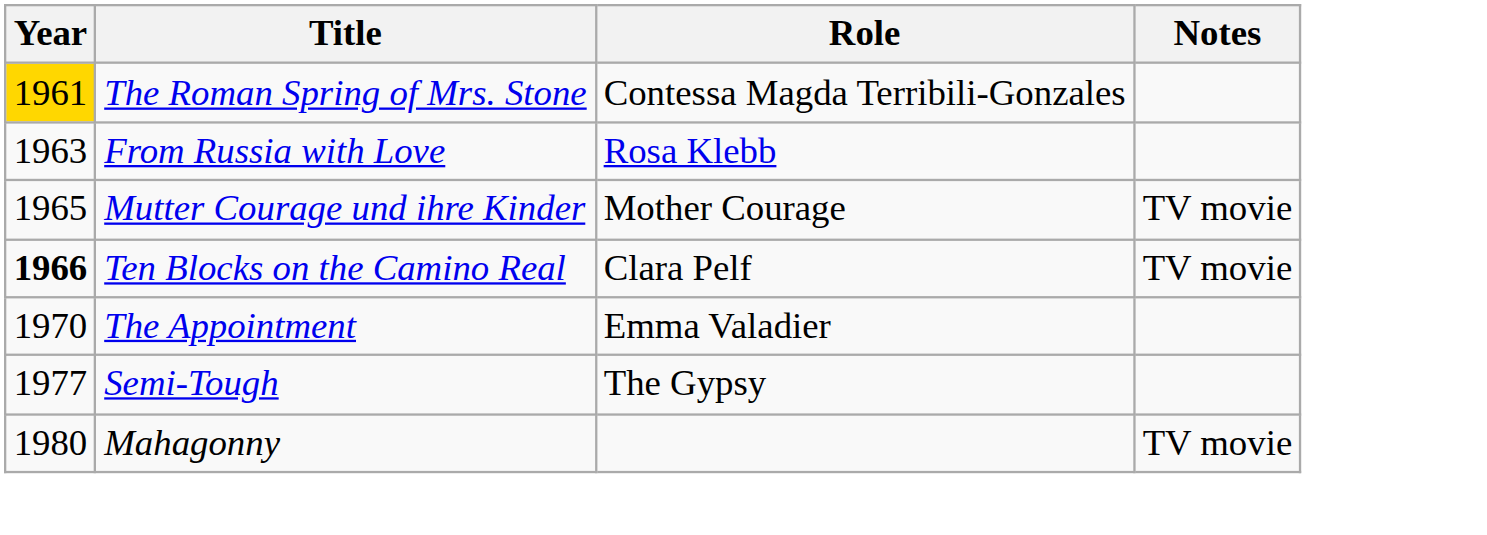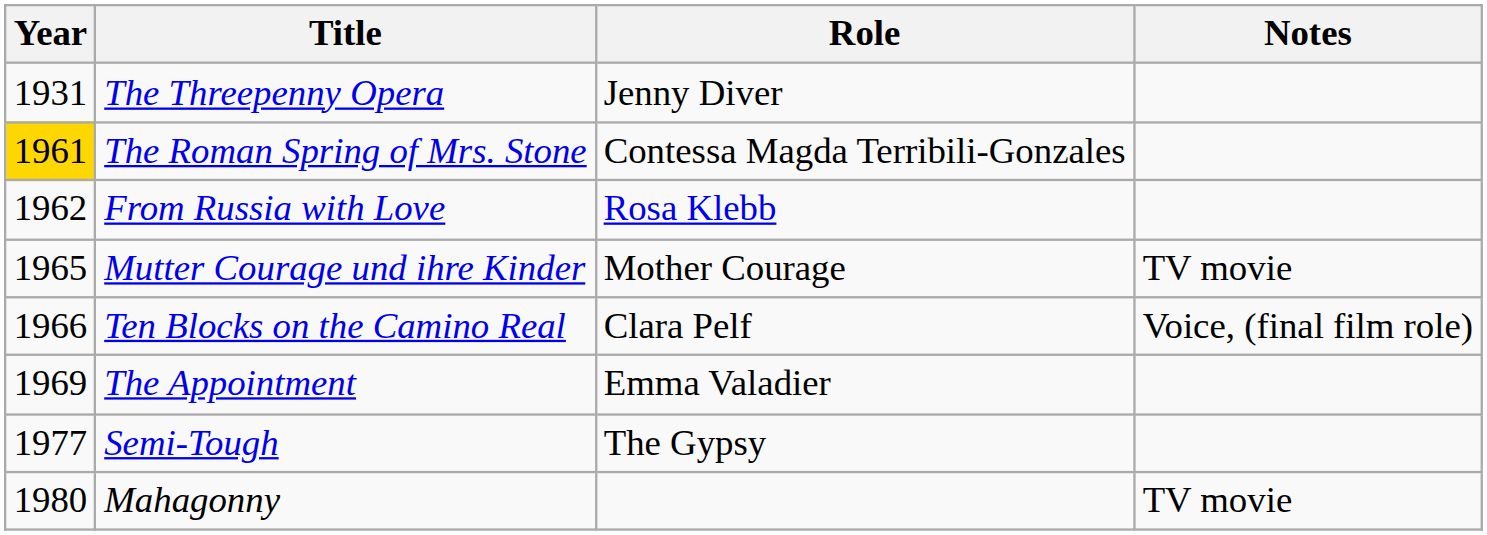+ row: 1931 | The Threepenny Opera | Jenny Diver
From Russia with Love | Year: 1963 -> 1962
Ten Blocks on the Camino Real | Year: bold -> normal
Ten Blocks on the Camino Real | Notes: TV movie -> Voice, (final film role)
The Appointment | Year: 1970 -> 1969
